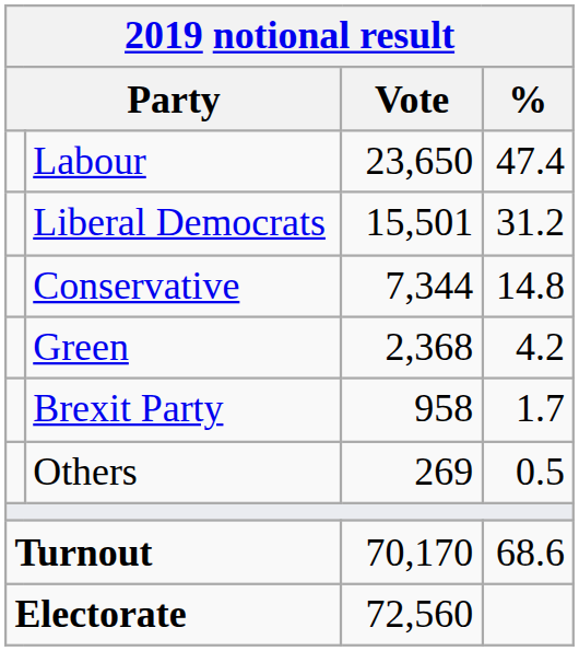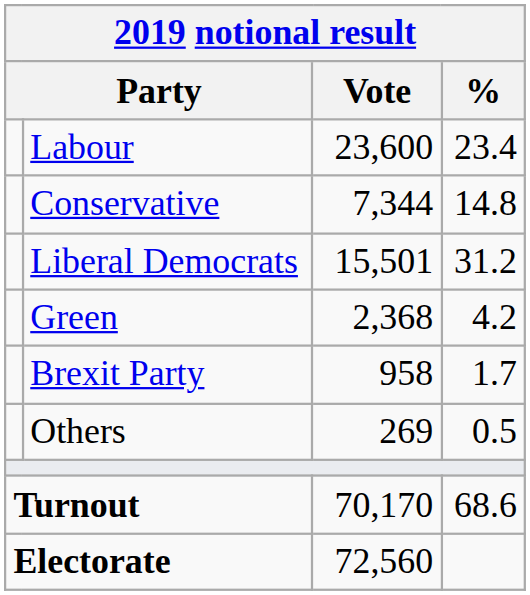Labour | Vote: 23,650 -> 23,600
Labour | %: 47.4 -> 23.4
rows swapped: Liberal Democrats <-> Conservative
